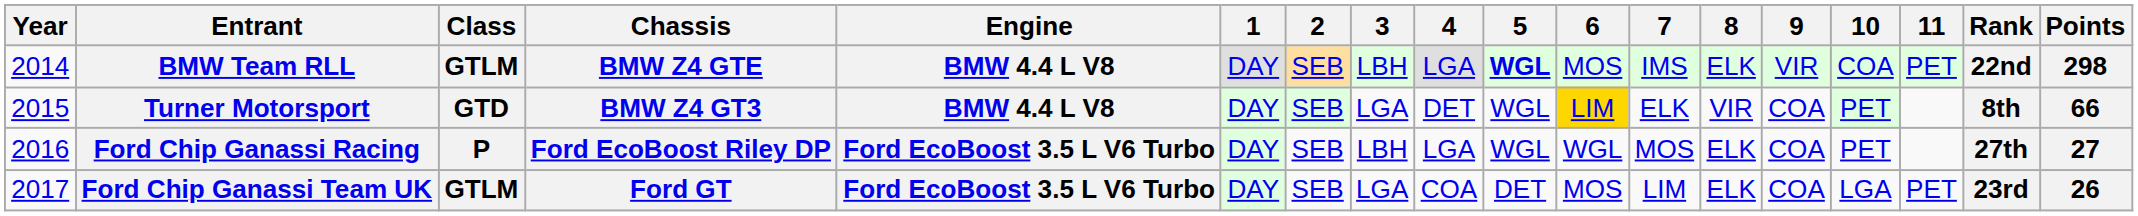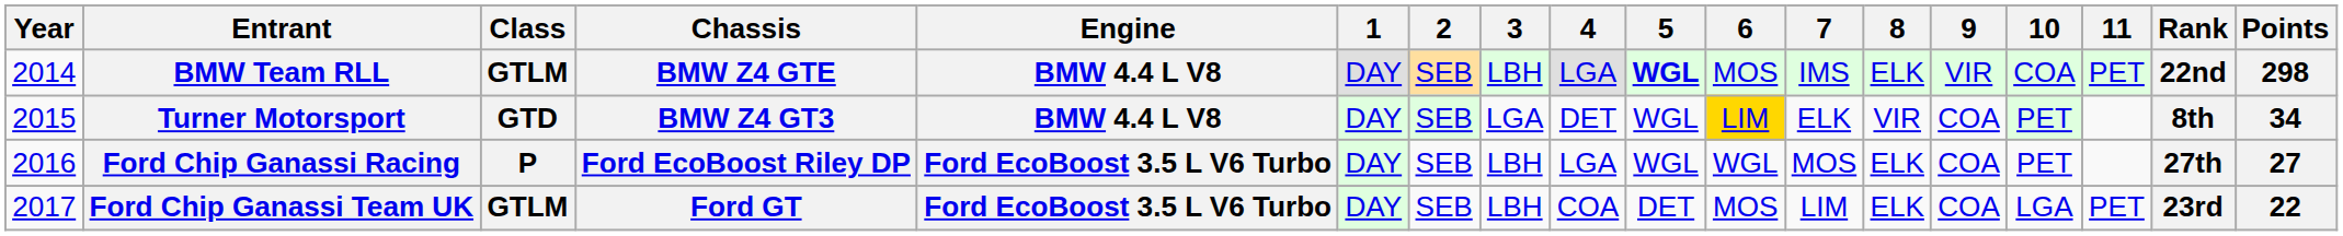Turner Motorsport | Points: 66 -> 34
Ford Chip Ganassi Team UK | 3: LGA -> LBH
Ford Chip Ganassi Team UK | Points: 26 -> 22
